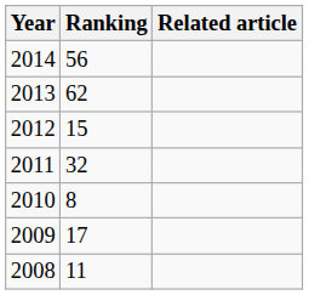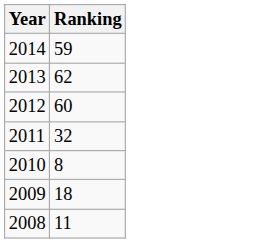- column: Related article
2014 | Ranking: 56 -> 59
2012 | Ranking: 15 -> 60
2009 | Ranking: 17 -> 18
